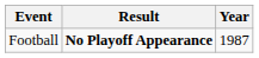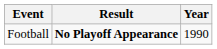Football | Year: 1987 -> 1990
